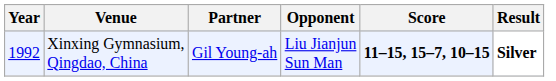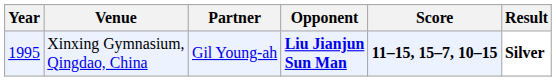Xinxing Gymnasium, Qingdao, China | Year: 1992 -> 1995
Xinxing Gymnasium, Qingdao, China | Opponent: normal -> bold
